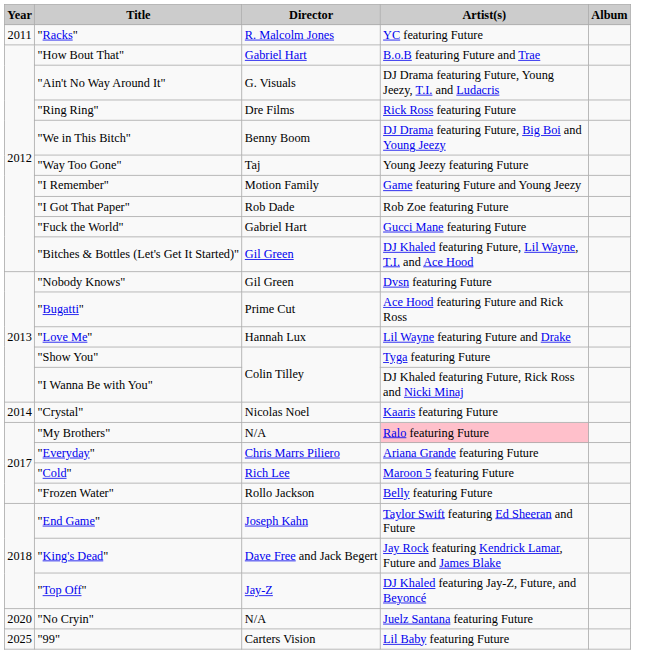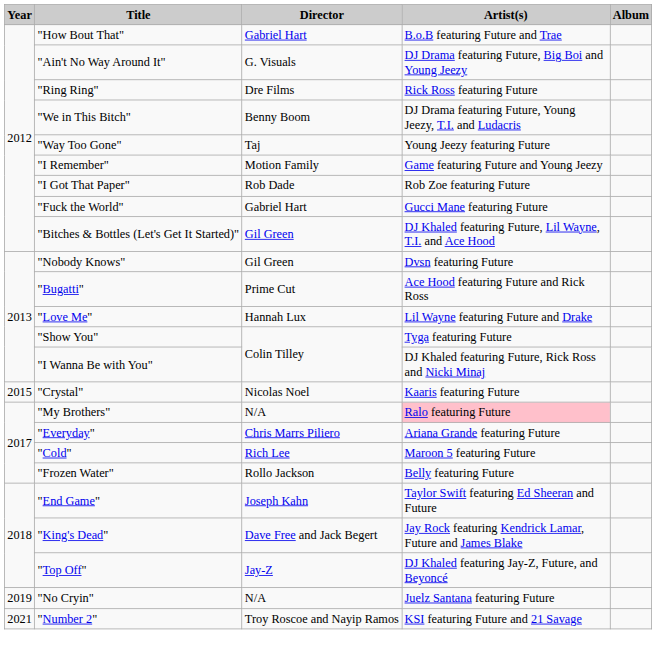- row: 2011 | "Racks" | R. Malcolm Jones | YC featuring Future
"Ain't No Way Around It" | Artist(s): DJ Drama featuring Future, Young Jeezy, T.I. and Ludacris -> DJ Drama featuring Future, Big Boi and Young Jeezy
"We in This Bitch" | Artist(s): DJ Drama featuring Future, Big Boi and Young Jeezy -> DJ Drama featuring Future, Young Jeezy, T.I. and Ludacris
"Crystal" | Year: 2014 -> 2015
"No Cryin" | Year: 2020 -> 2019
+ row: 2021 | "Number 2" | Troy Roscoe and Nayip Ramos | KSI featuring Future and 21 Savage
- row: 2025 | "99" | Carters Vision | Lil Baby featuring Future
